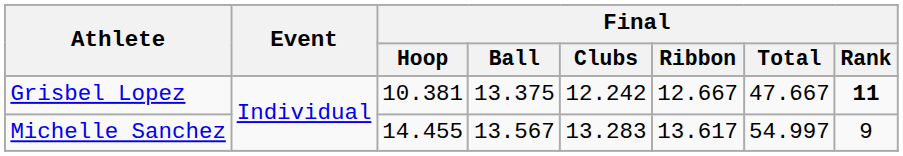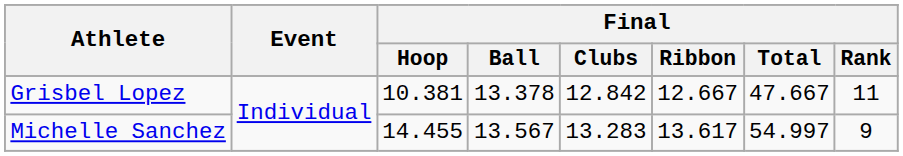Grisbel Lopez | Final / Ball: 13.375 -> 13.378
Grisbel Lopez | Final / Clubs: 12.242 -> 12.842
Grisbel Lopez | Final / Rank: bold -> normal
